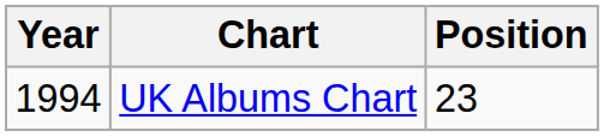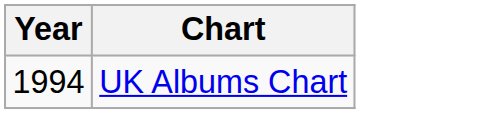- column: Position | 23
